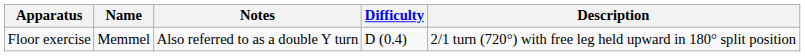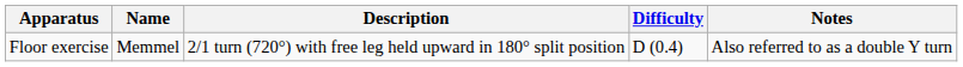columns swapped: Description <-> Notes
